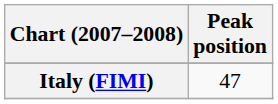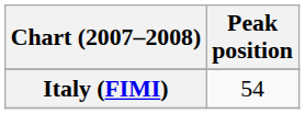Italy (FIMI) | Peak position: 47 -> 54
